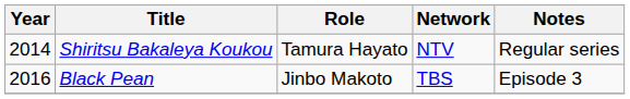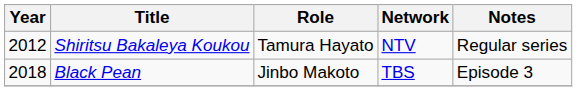Shiritsu Bakaleya Koukou | Year: 2014 -> 2012
Black Pean | Year: 2016 -> 2018
